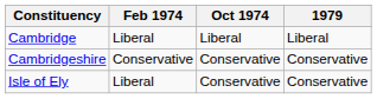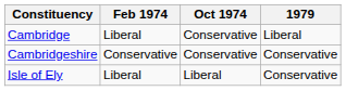Cambridge | Oct 1974: Liberal -> Conservative
Isle of Ely | Oct 1974: Conservative -> Liberal
